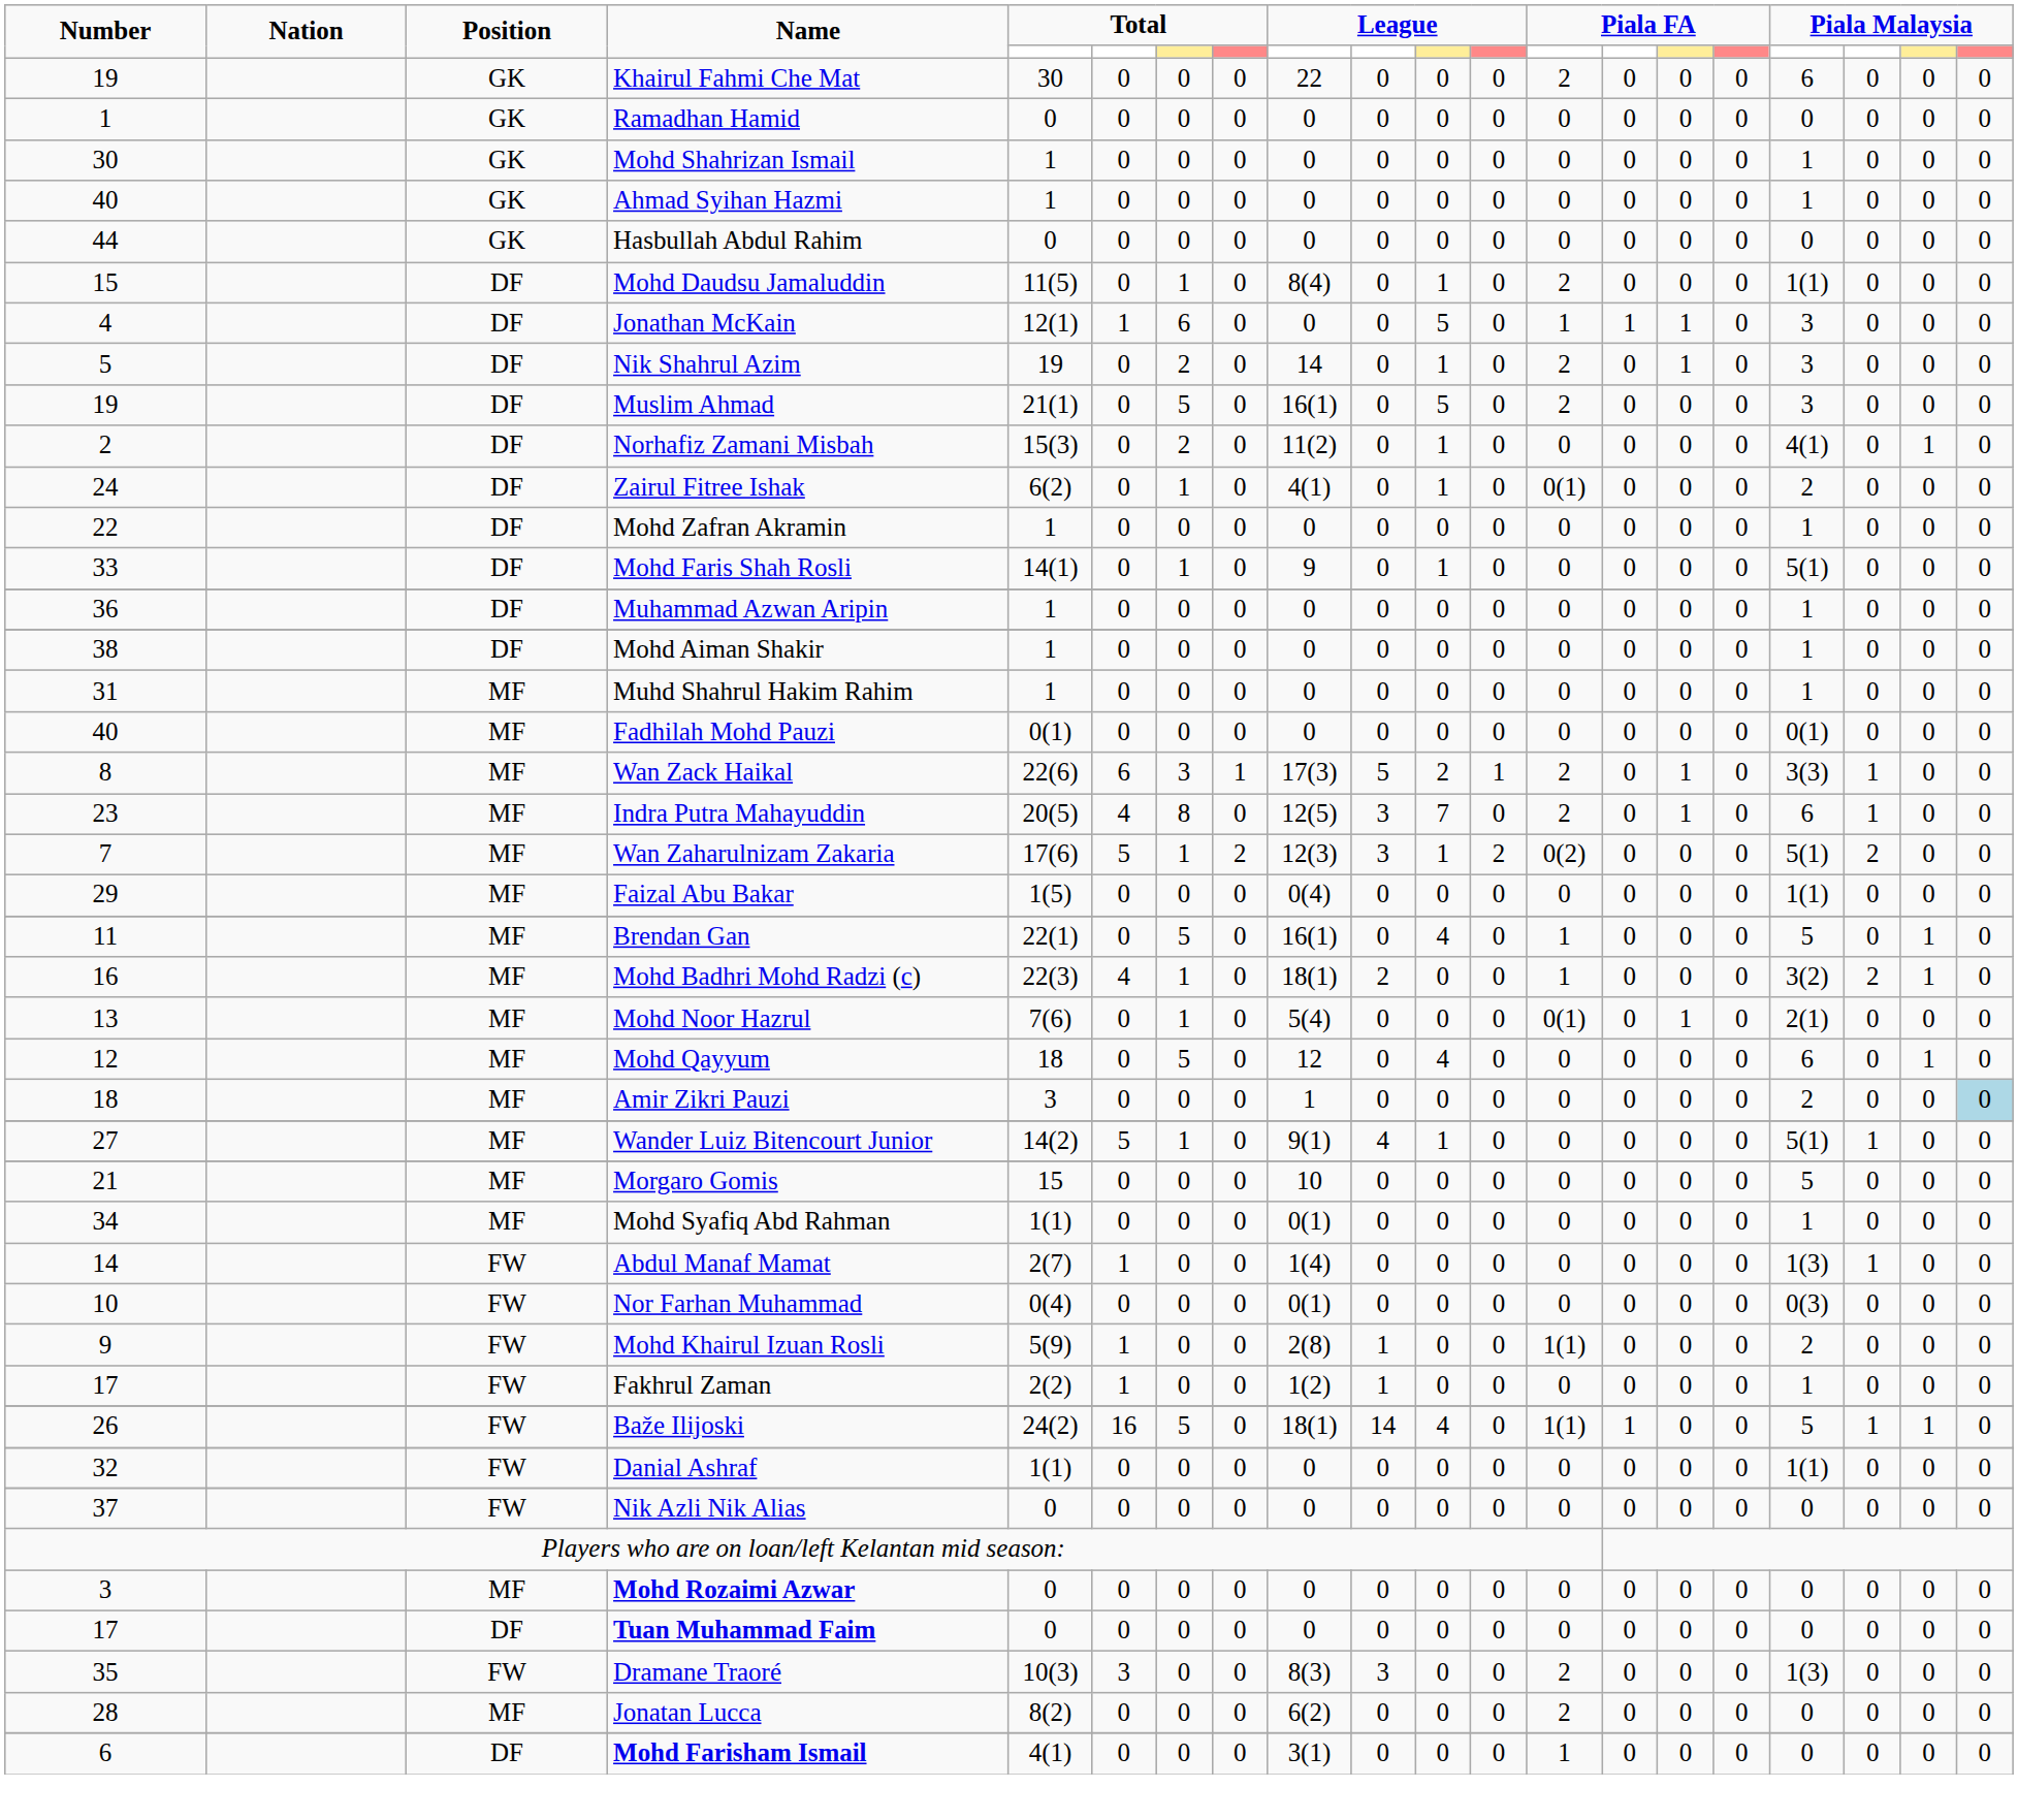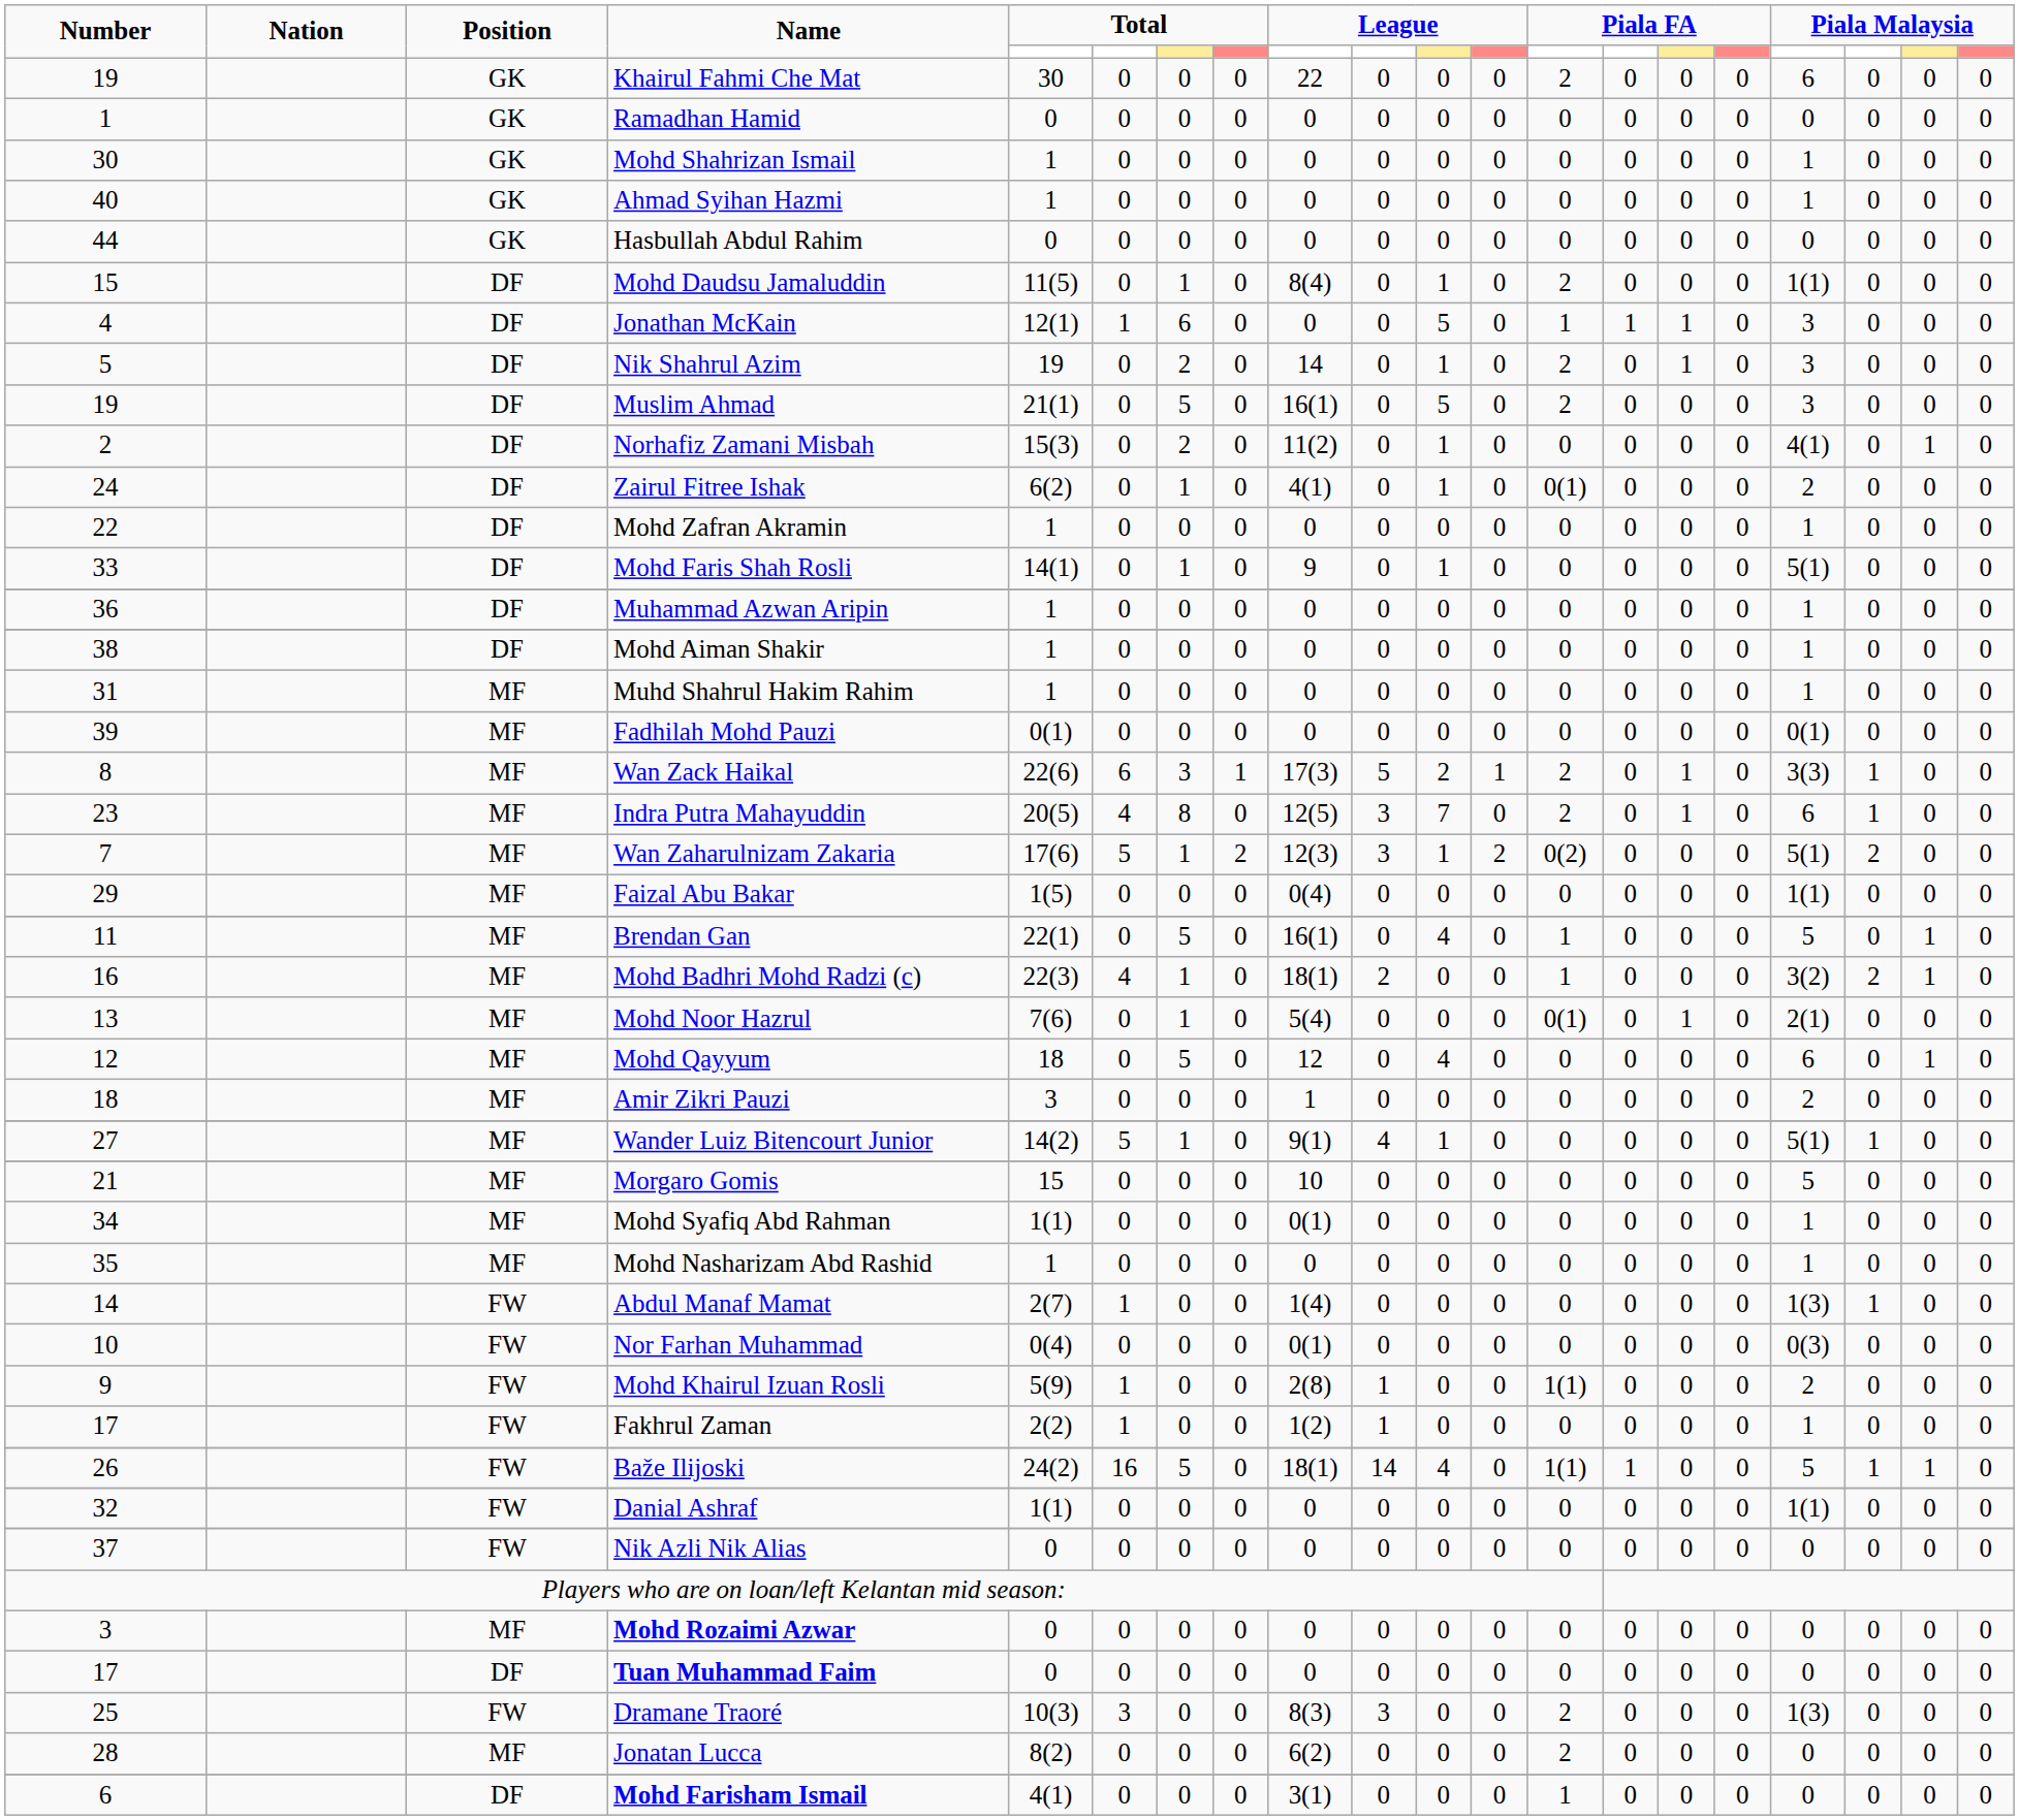Fadhilah Mohd Pauzi | Number: 40 -> 39
Amir Zikri Pauzi | column 20: lightblue background -> no background
+ row: 35 | MF | Mohd Nasharizam Abd Rashid | 1 | 0 | 0 | 0 | 0 | 0 | 0 | 0 | 0 | 0 | 0 | 0 | 1 | 0 | 0 | 0
Dramane Traoré | Number: 35 -> 25
